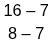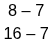rows swapped: 8 – 7 <-> 16 – 7
